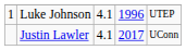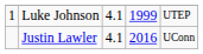Luke Johnson | column 4: 1996 -> 1999
Justin Lawler | column 4: 2017 -> 2016
